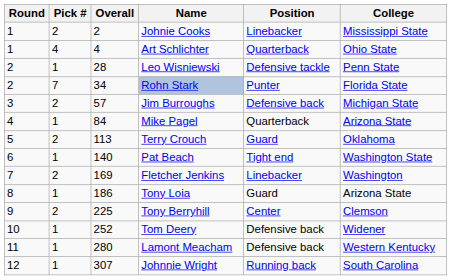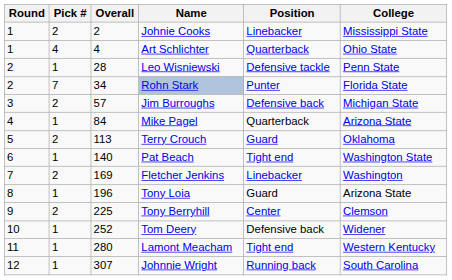Tony Loia | Overall: 186 -> 196
Lamont Meacham | Position: Defensive back -> Tight end
